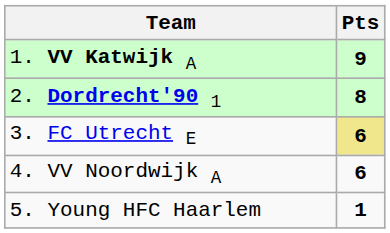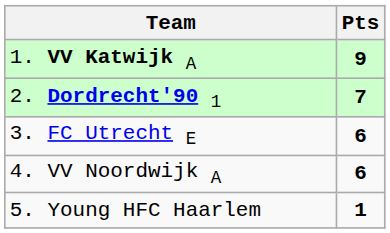2. Dordrecht'90 1 | Pts: 8 -> 7
3. FC Utrecht E | Pts: khaki background -> no background
